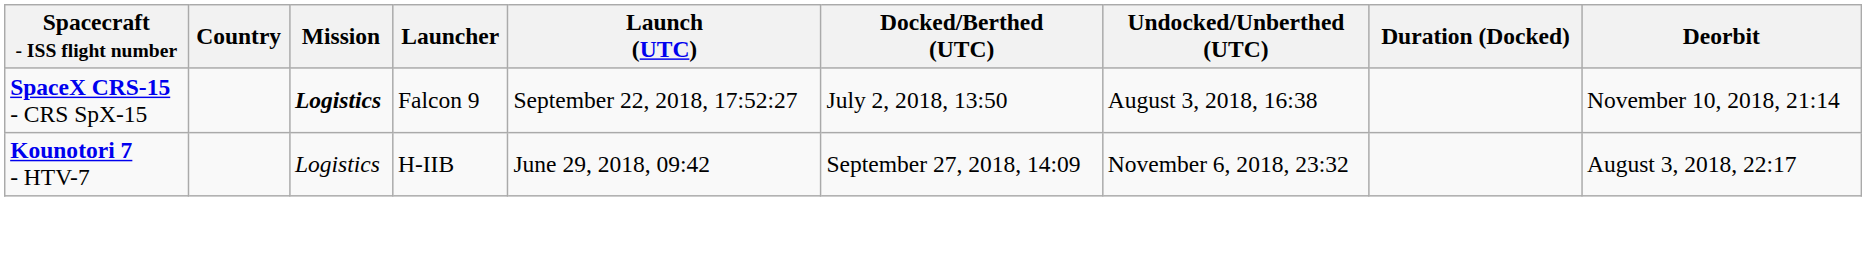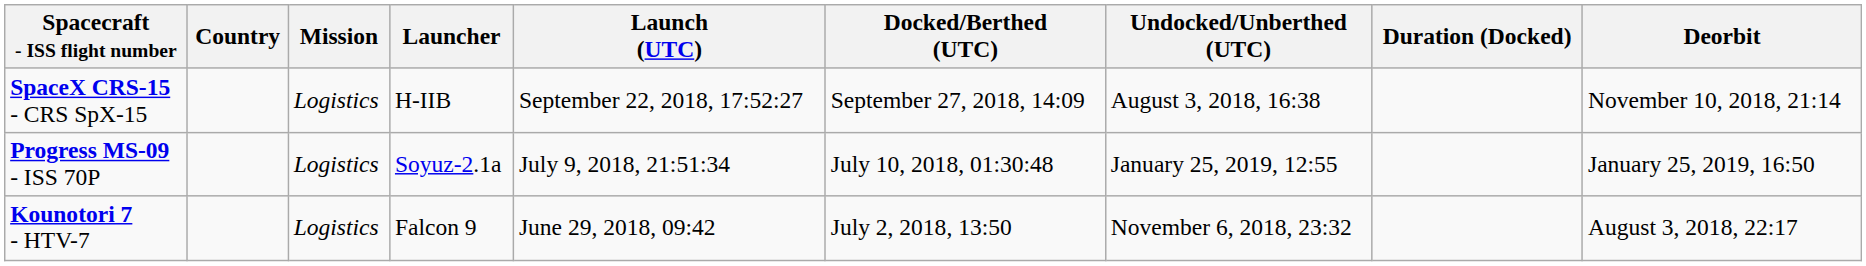SpaceX CRS-15 - CRS SpX-15 | Mission: bold -> normal
SpaceX CRS-15 - CRS SpX-15 | Launcher: Falcon 9 -> H-IIB
SpaceX CRS-15 - CRS SpX-15 | Docked/Berthed (UTC): July 2, 2018, 13:50 -> September 27, 2018, 14:09
+ row: Progress MS-09 - ISS 70P | Logistics | Soyuz-2.1a | July 9, 2018, 21:51:34 | July 10, 2018, 01:30:48 | January 25, 2019, 12:55 | January 25, 2019, 16:50
Kounotori 7 - HTV-7 | Launcher: H-IIB -> Falcon 9
Kounotori 7 - HTV-7 | Docked/Berthed (UTC): September 27, 2018, 14:09 -> July 2, 2018, 13:50
